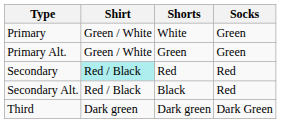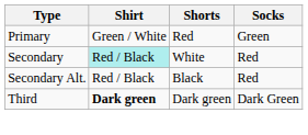Primary | Shorts: White -> Red
- row: Primary Alt. | Green / White | Green | Green
Secondary | Shorts: Red -> White
Third | Shirt: normal -> bold
